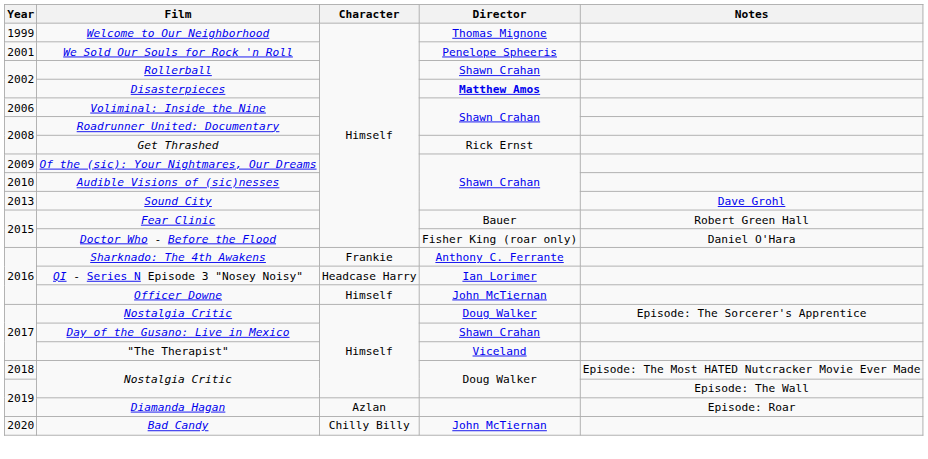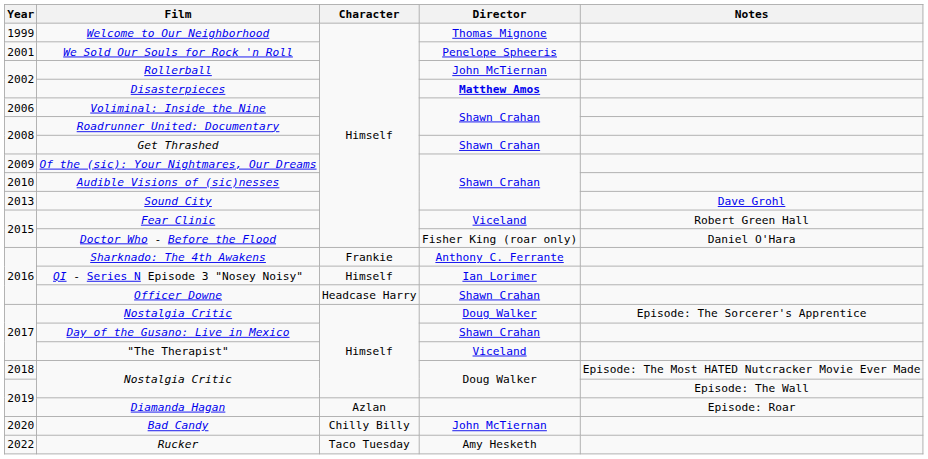Rollerball | Director: Shawn Crahan -> John McTiernan
Get Thrashed | Director: Rick Ernst -> Shawn Crahan
Fear Clinic | Director: Bauer -> Viceland
QI - Series N Episode 3 "Nosey Noisy" | Character: Headcase Harry -> Himself
Officer Downe | Character: Himself -> Headcase Harry
Officer Downe | Director: John McTiernan -> Shawn Crahan
+ row: 2022 | Rucker | Taco Tuesday | Amy Hesketh
